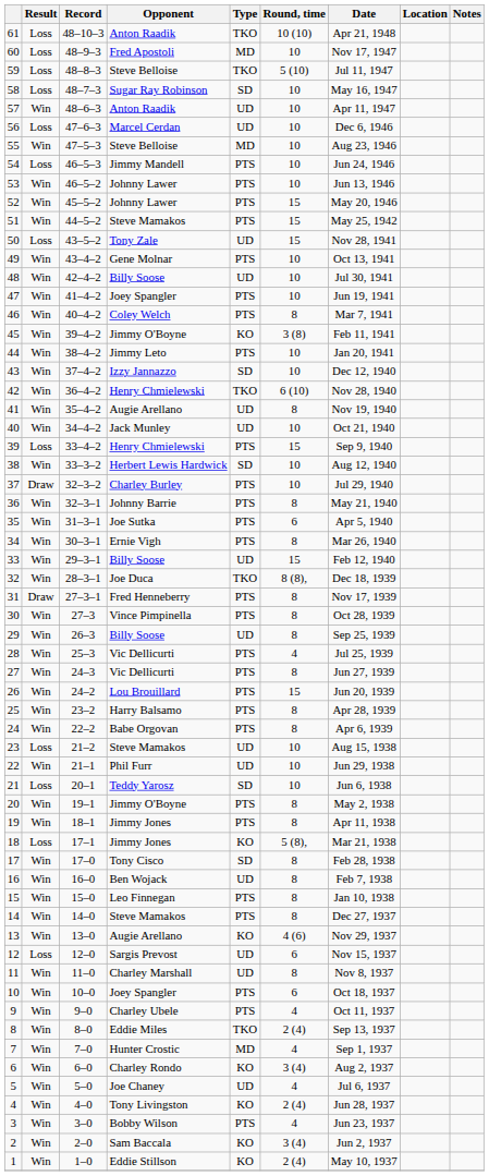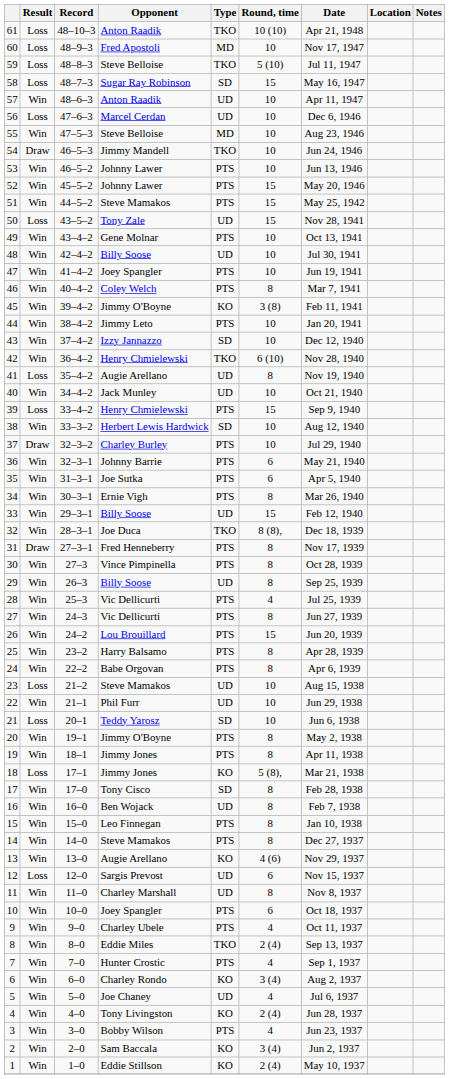58 | Round, time: 10 -> 15
54 | Result: Loss -> Draw
54 | Type: PTS -> TKO
41 | Result: Win -> Loss
36 | Round, time: 8 -> 6
7 | Type: MD -> PTS
